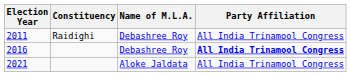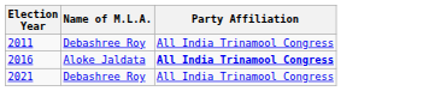- column: Constituency | Raidighi
2016 | Name of M.L.A.: Debashree Roy -> Aloke Jaldata
2021 | Name of M.L.A.: Aloke Jaldata -> Debashree Roy
